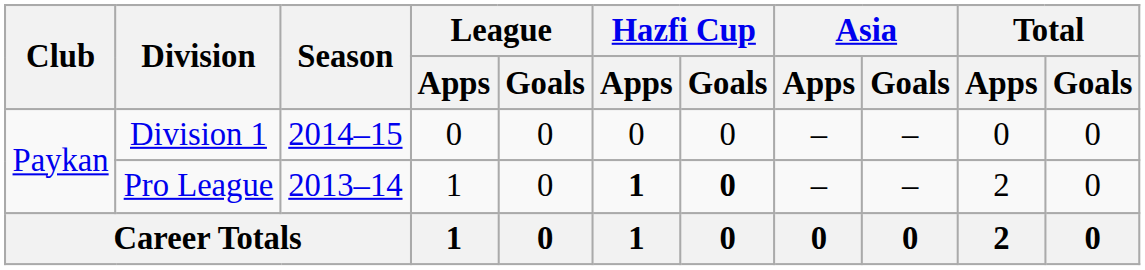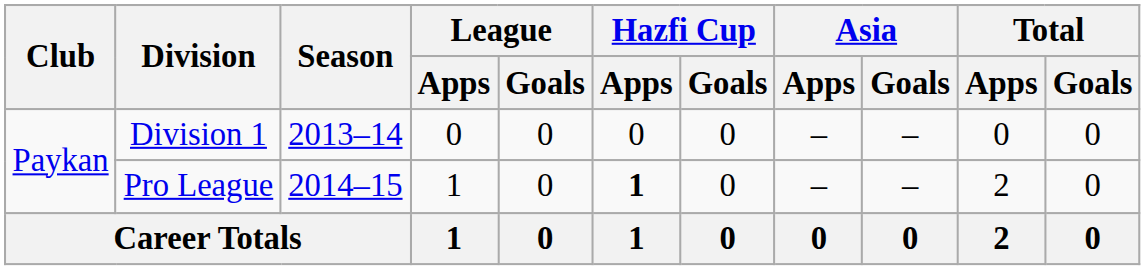Division 1 | Season: 2014–15 -> 2013–14
Pro League | Season: 2013–14 -> 2014–15
Pro League | Hazfi Cup / Goals: bold -> normal
